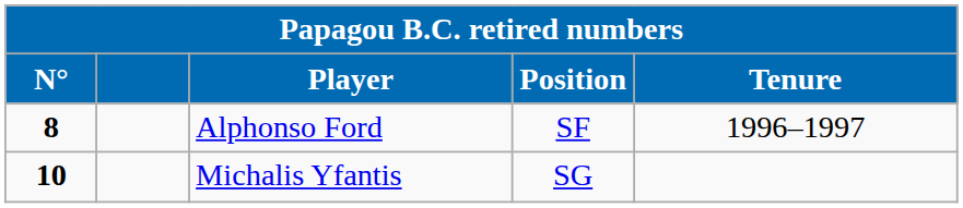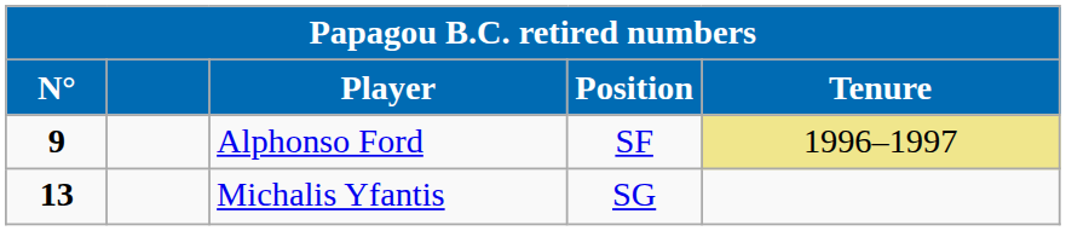Alphonso Ford | N°: 8 -> 9
Alphonso Ford | Tenure: no background -> khaki background
Michalis Yfantis | N°: 10 -> 13
